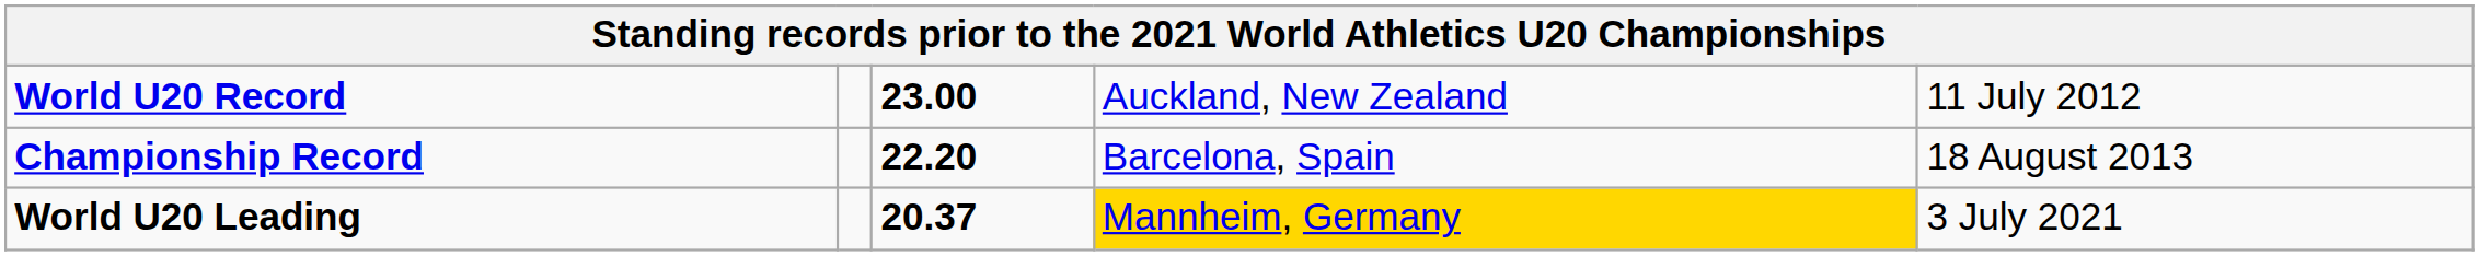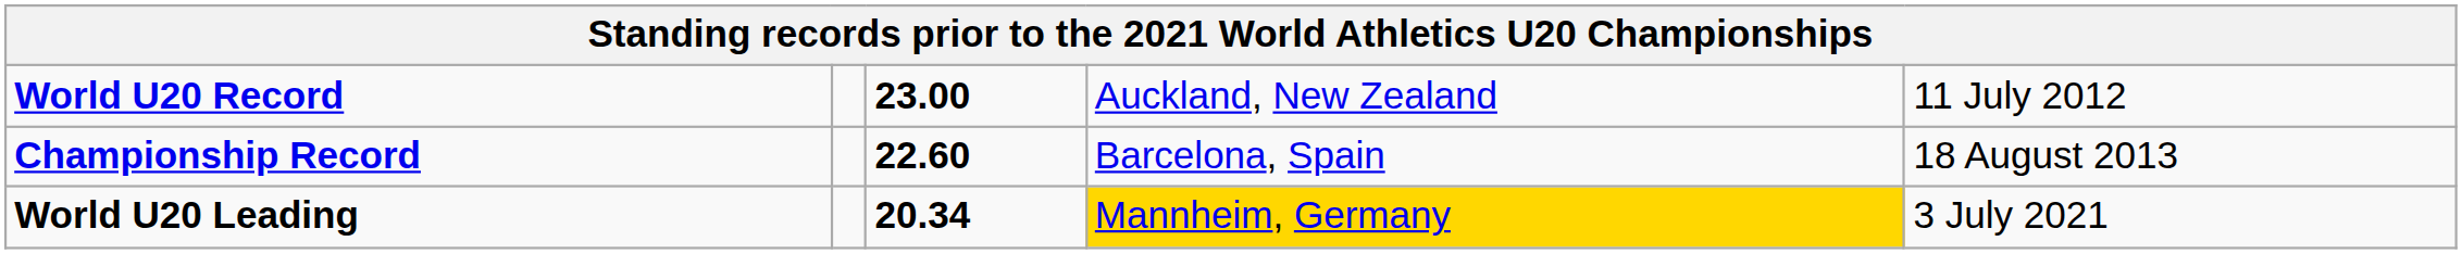Championship Record | column 3: 22.20 -> 22.60
World U20 Leading | column 3: 20.37 -> 20.34
